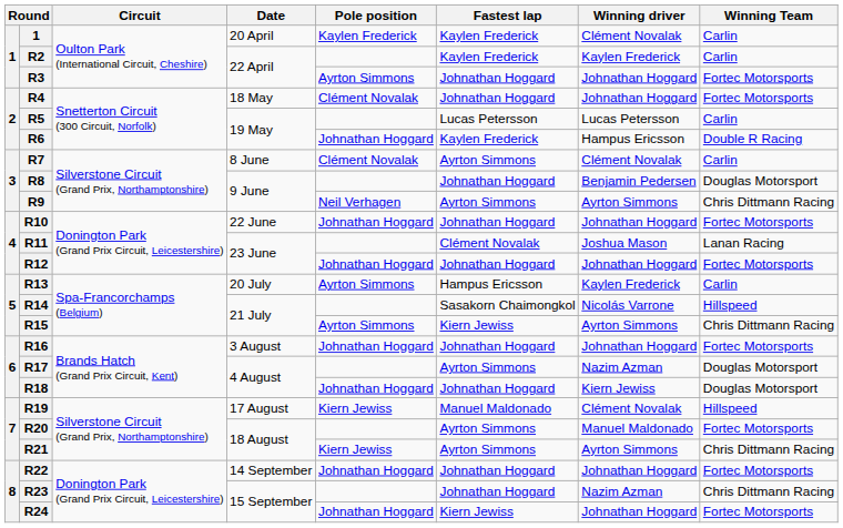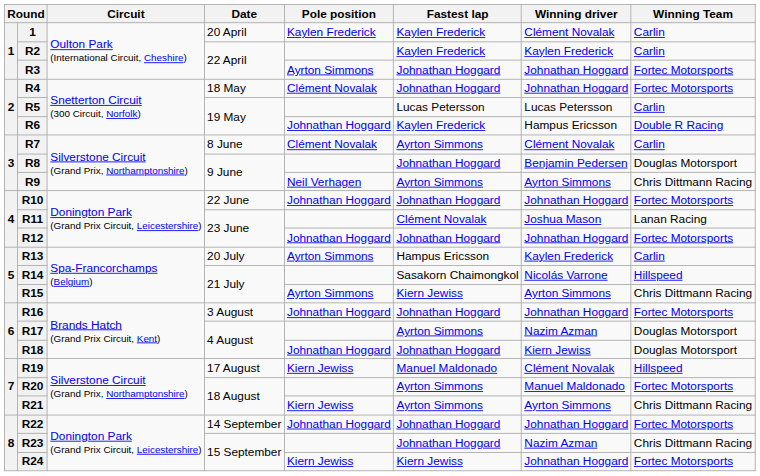R24 | Pole position: Johnathan Hoggard -> Kiern Jewiss
